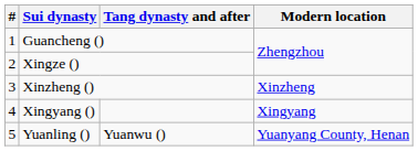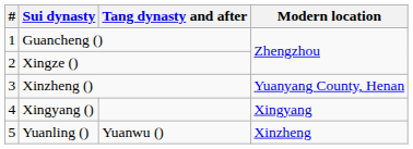Xinzheng () | Modern location: Xinzheng -> Yuanyang County, Henan
Yuanling () | Modern location: Yuanyang County, Henan -> Xinzheng
